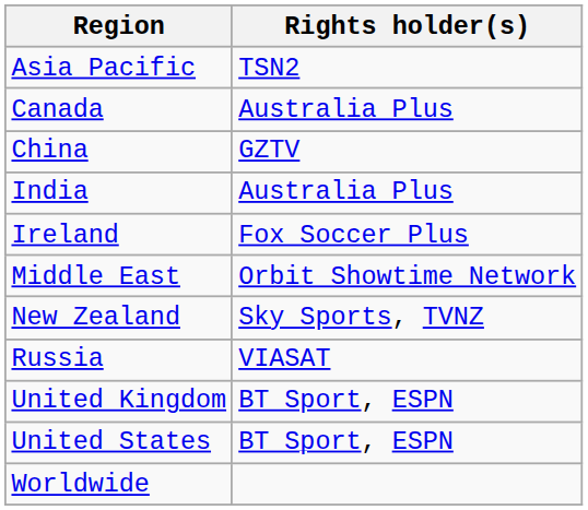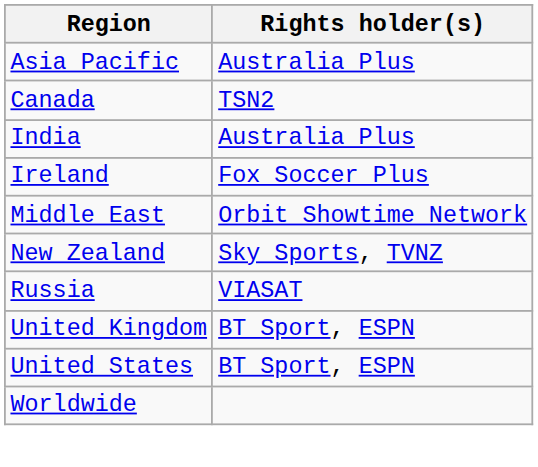Asia Pacific | Rights holder(s): TSN2 -> Australia Plus
Canada | Rights holder(s): Australia Plus -> TSN2
- row: China | GZTV
